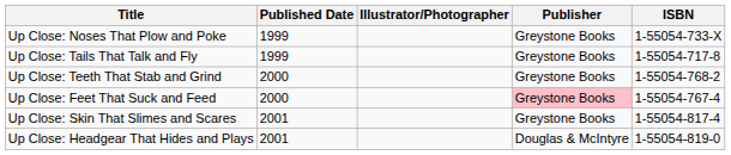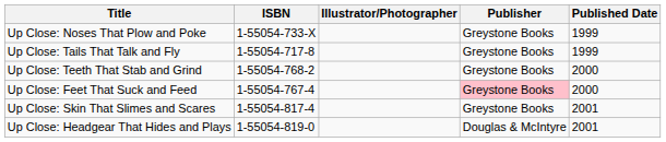columns swapped: Published Date <-> ISBN
